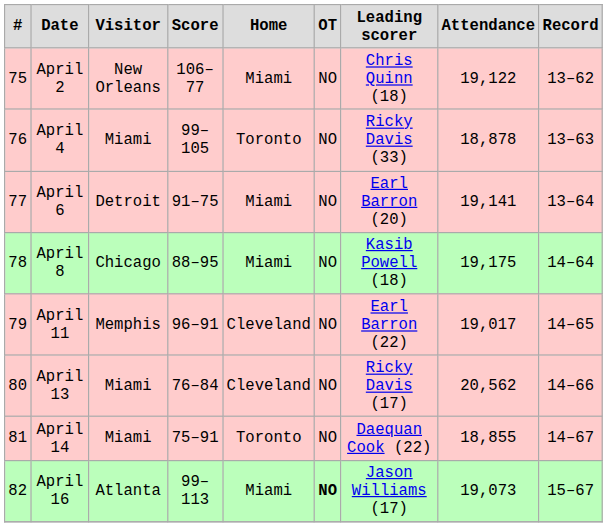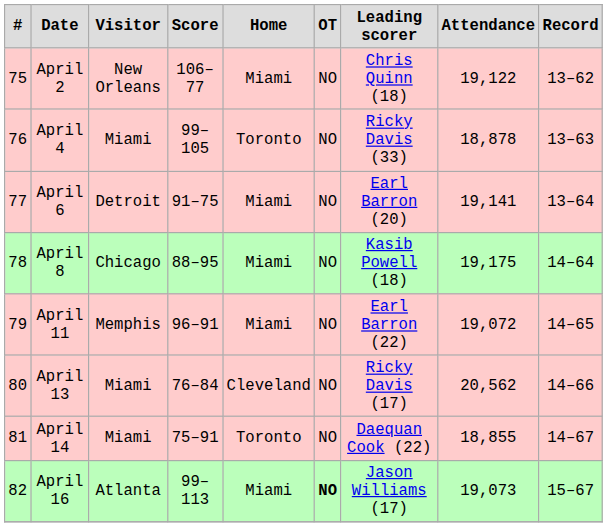April 11 | Home: Cleveland -> Miami
April 11 | Attendance: 19,017 -> 19,072
